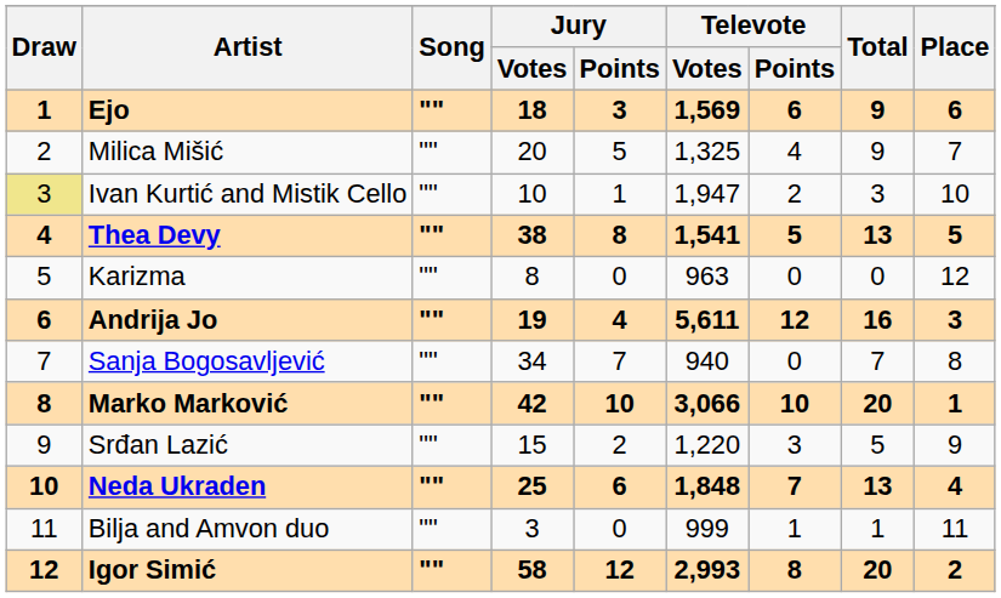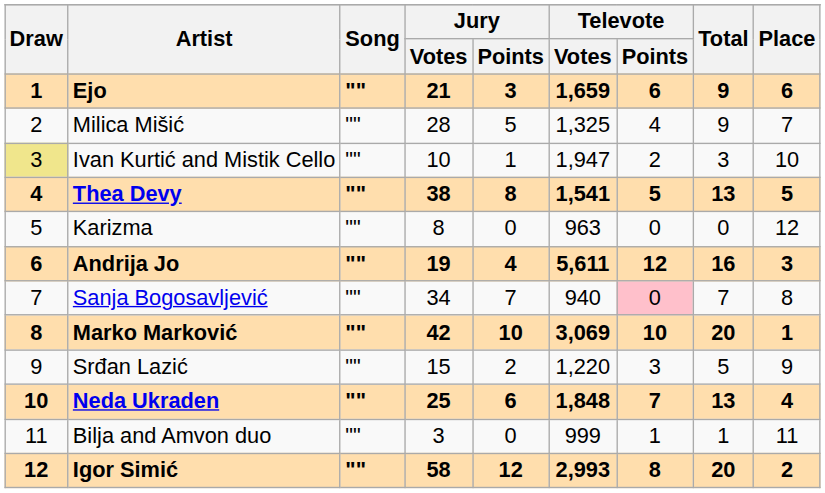Ejo | Jury / Votes: 18 -> 21
Ejo | Televote / Votes: 1,569 -> 1,659
Milica Mišić | Jury / Votes: 20 -> 28
Sanja Bogosavljević | Televote / Points: no background -> pink background
Marko Marković | Televote / Votes: 3,066 -> 3,069
